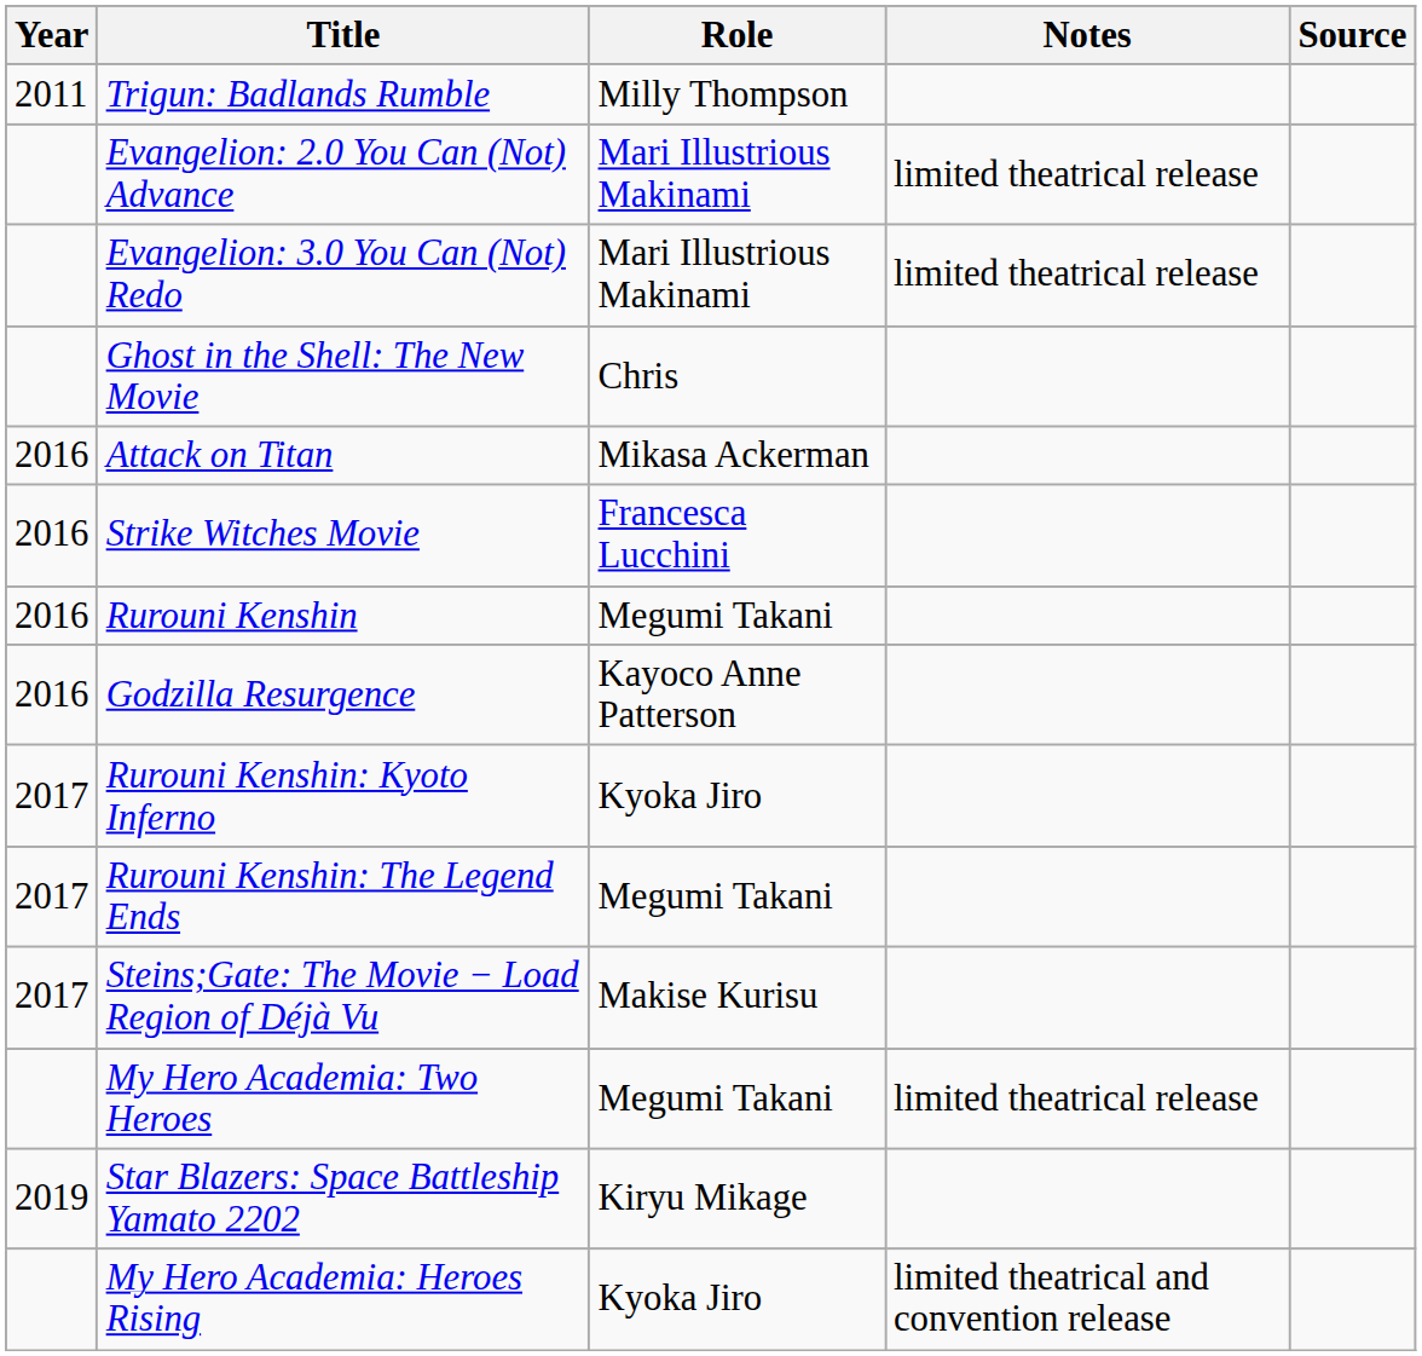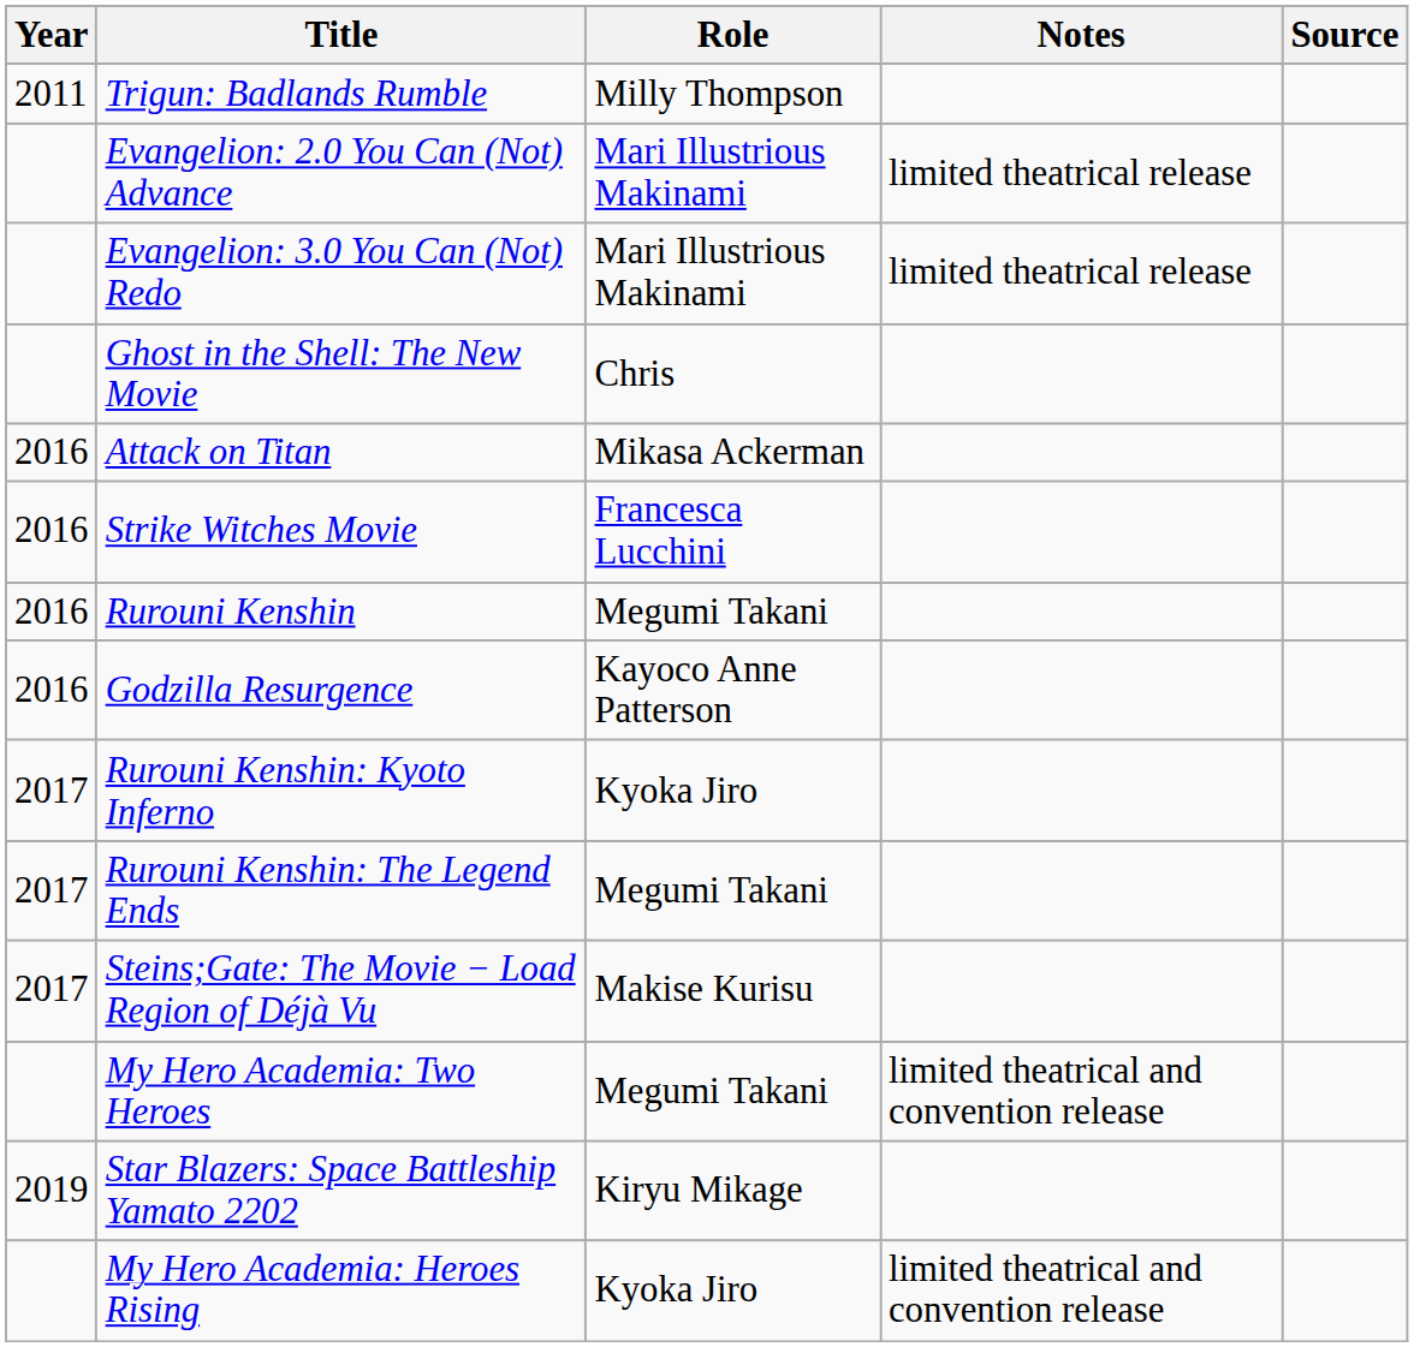My Hero Academia: Two Heroes | Notes: limited theatrical release -> limited theatrical and convention release
